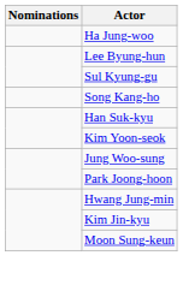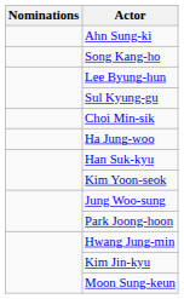+ row: Ahn Sung-ki
rows swapped: Song Kang-ho <-> Ha Jung-woo
+ row: Choi Min-sik
